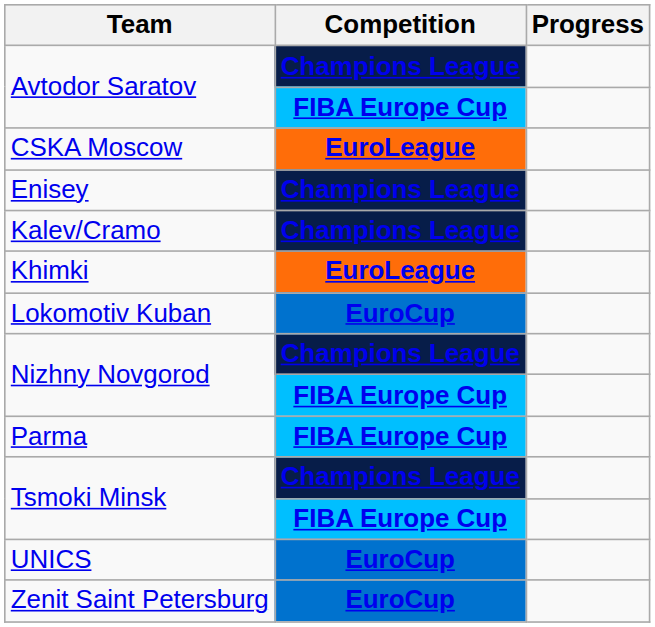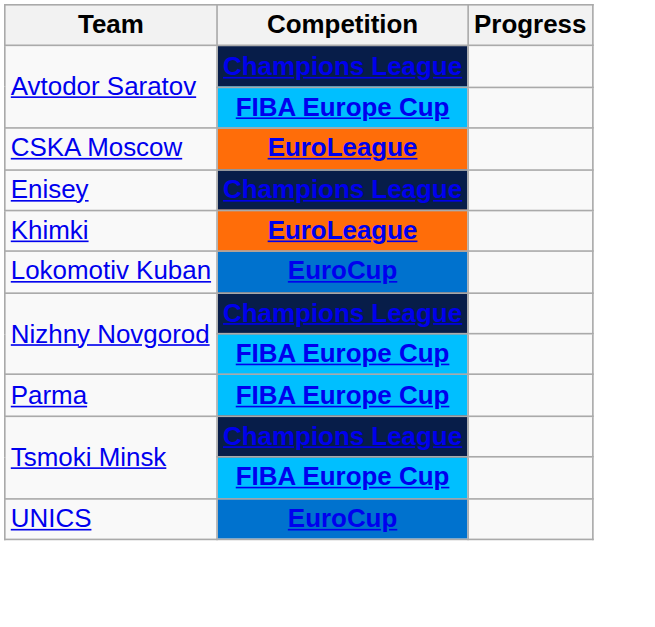- row: Kalev/Cramo | Champions League
- row: Zenit Saint Petersburg | EuroCup
